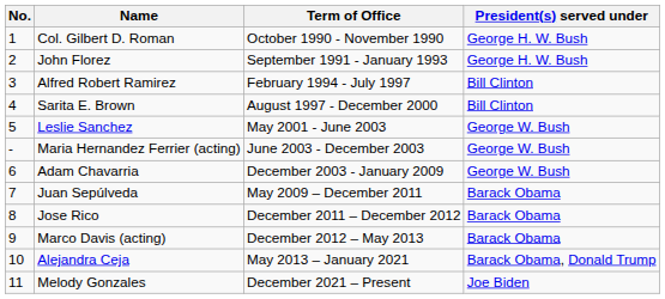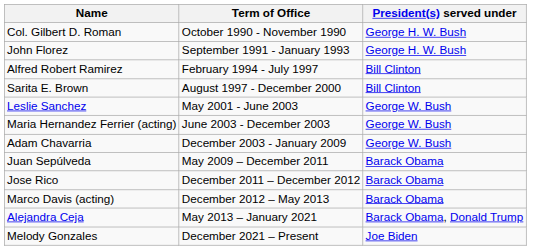- column: No. | 1 | 2 | 3 | 4 | 5 | - | 6 | 7 | 8 | 9 | 10 | 11
